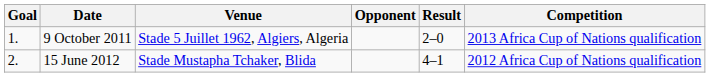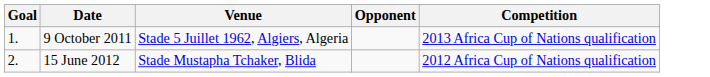- column: Result | 2–0 | 4–1
